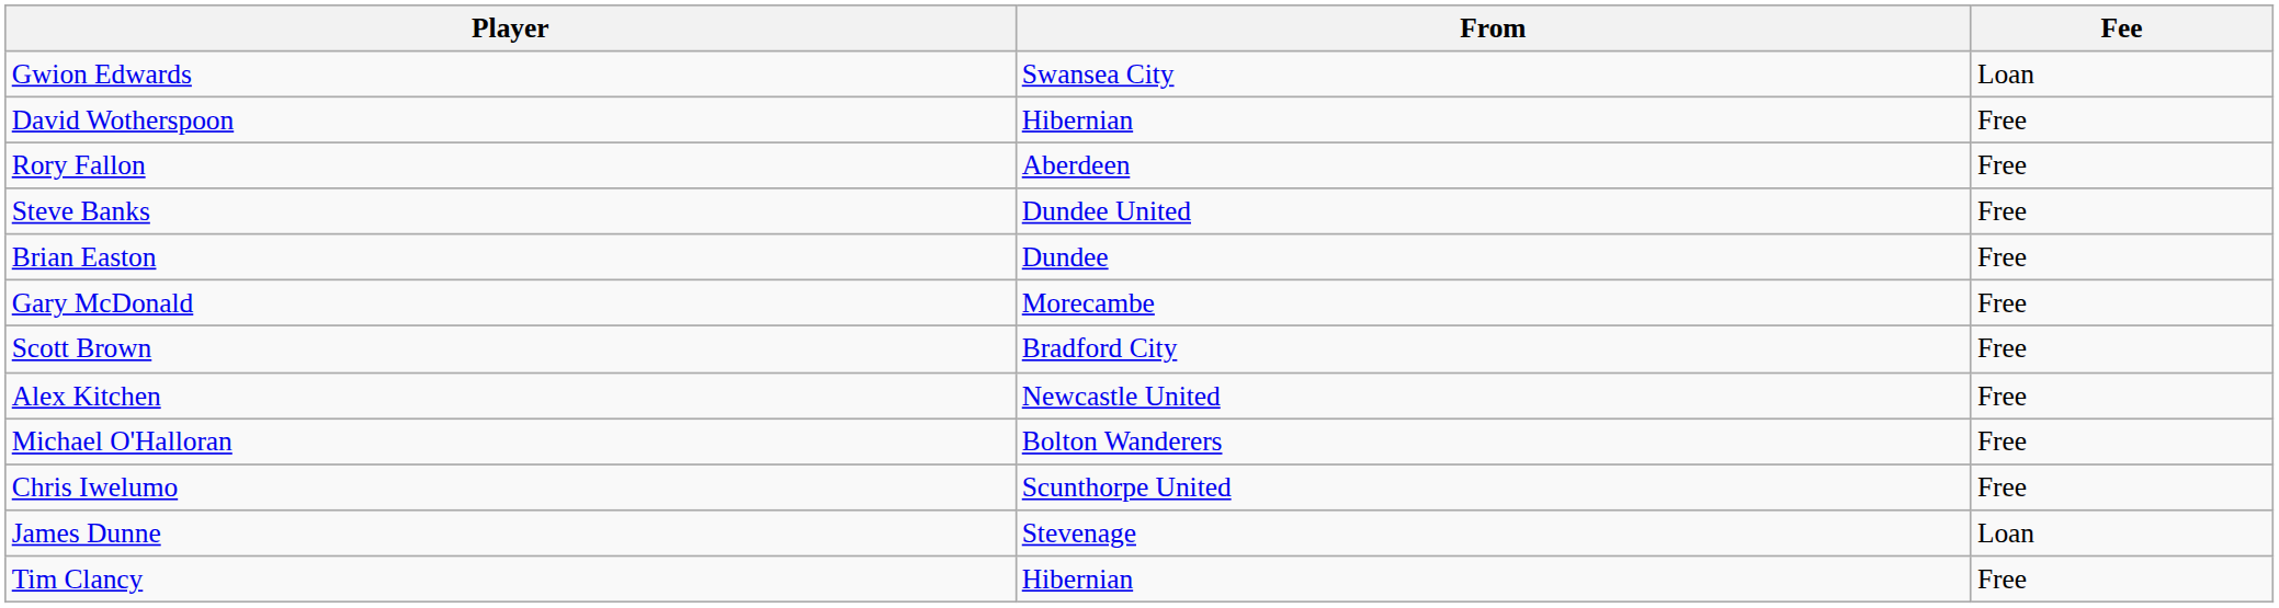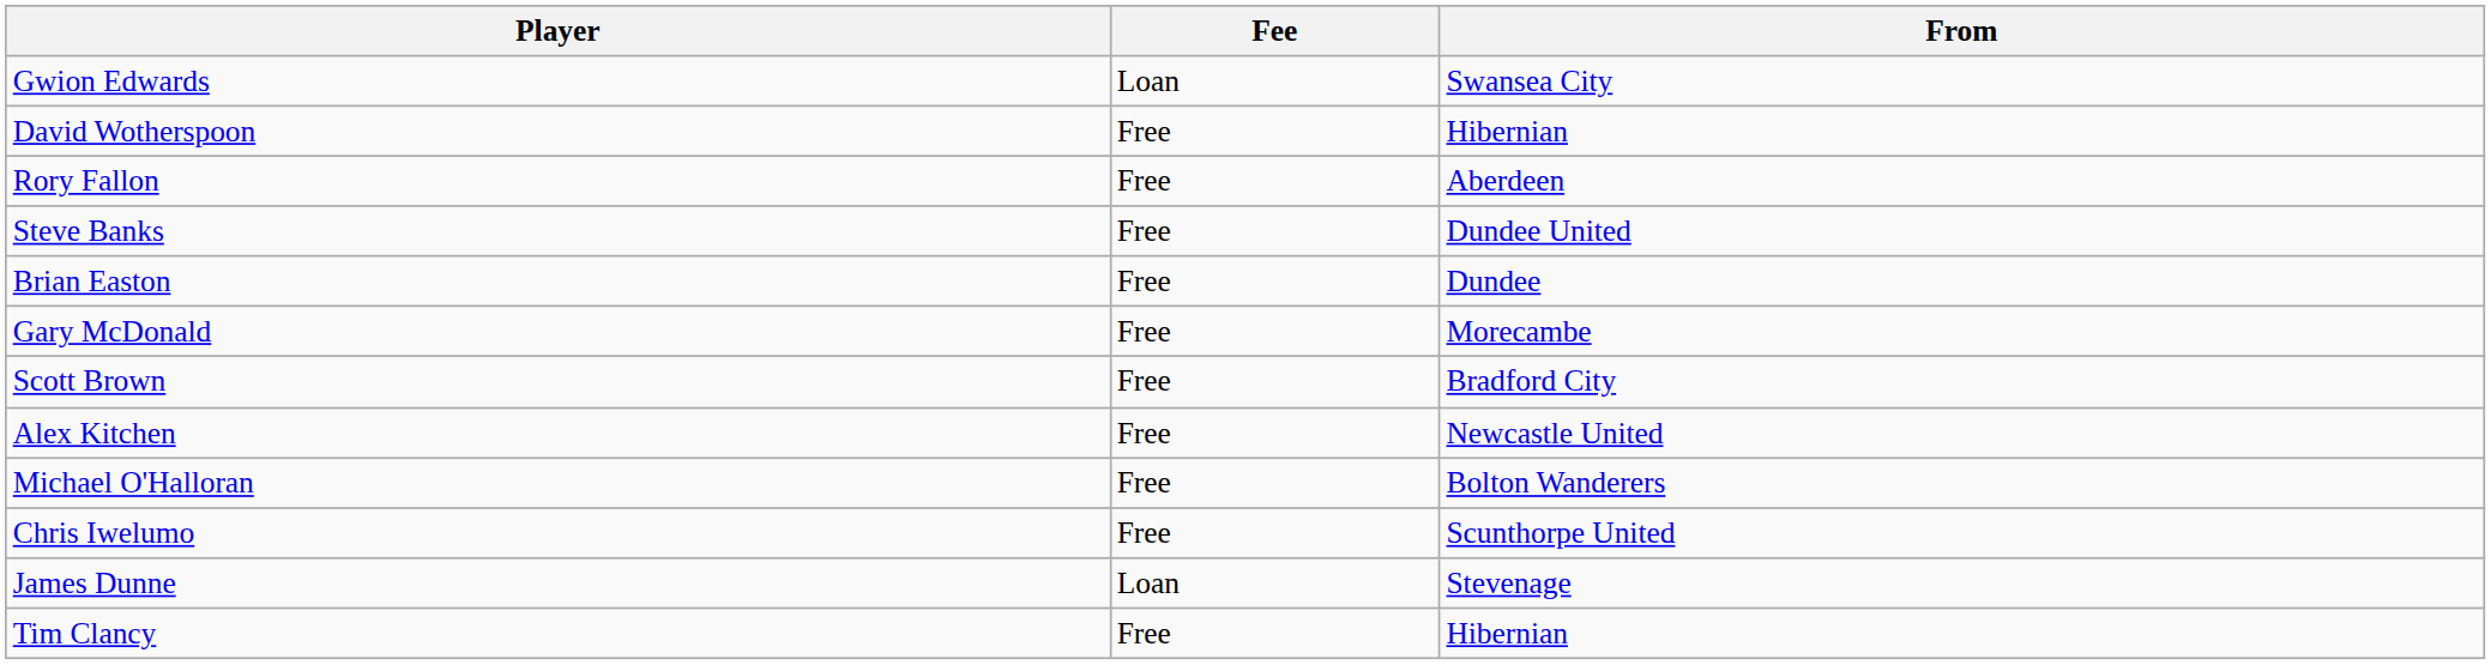columns swapped: From <-> Fee
